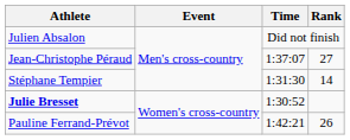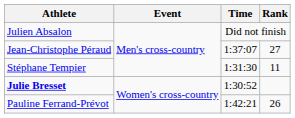Stéphane Tempier | Rank: 14 -> 11
